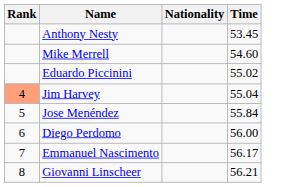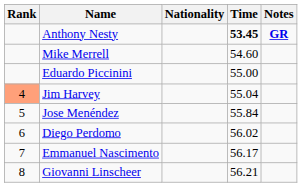+ column: Notes | GR
Anthony Nesty | Time: normal -> bold
Eduardo Piccinini | Time: 55.02 -> 55.00
Diego Perdomo | Time: 56.00 -> 56.02
